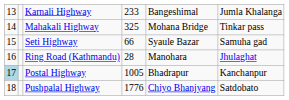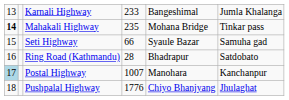Mahakali Highway | column 1: normal -> bold
Mahakali Highway | column 4: 325 -> 235
Ring Road (Kathmandu) | column 5: Manohara -> Bhadrapur
Ring Road (Kathmandu) | column 6: Jhulaghat -> Satdobato
Postal Highway | column 4: 1005 -> 1007
Postal Highway | column 5: Bhadrapur -> Manohara
Pushpalal Highway | column 6: Satdobato -> Jhulaghat
